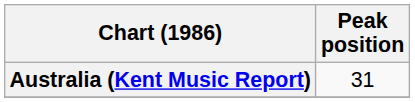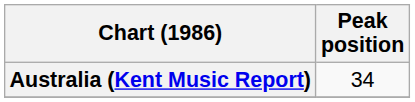Australia (Kent Music Report) | Peak position: 31 -> 34
